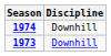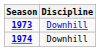rows swapped: 1973 <-> 1974
